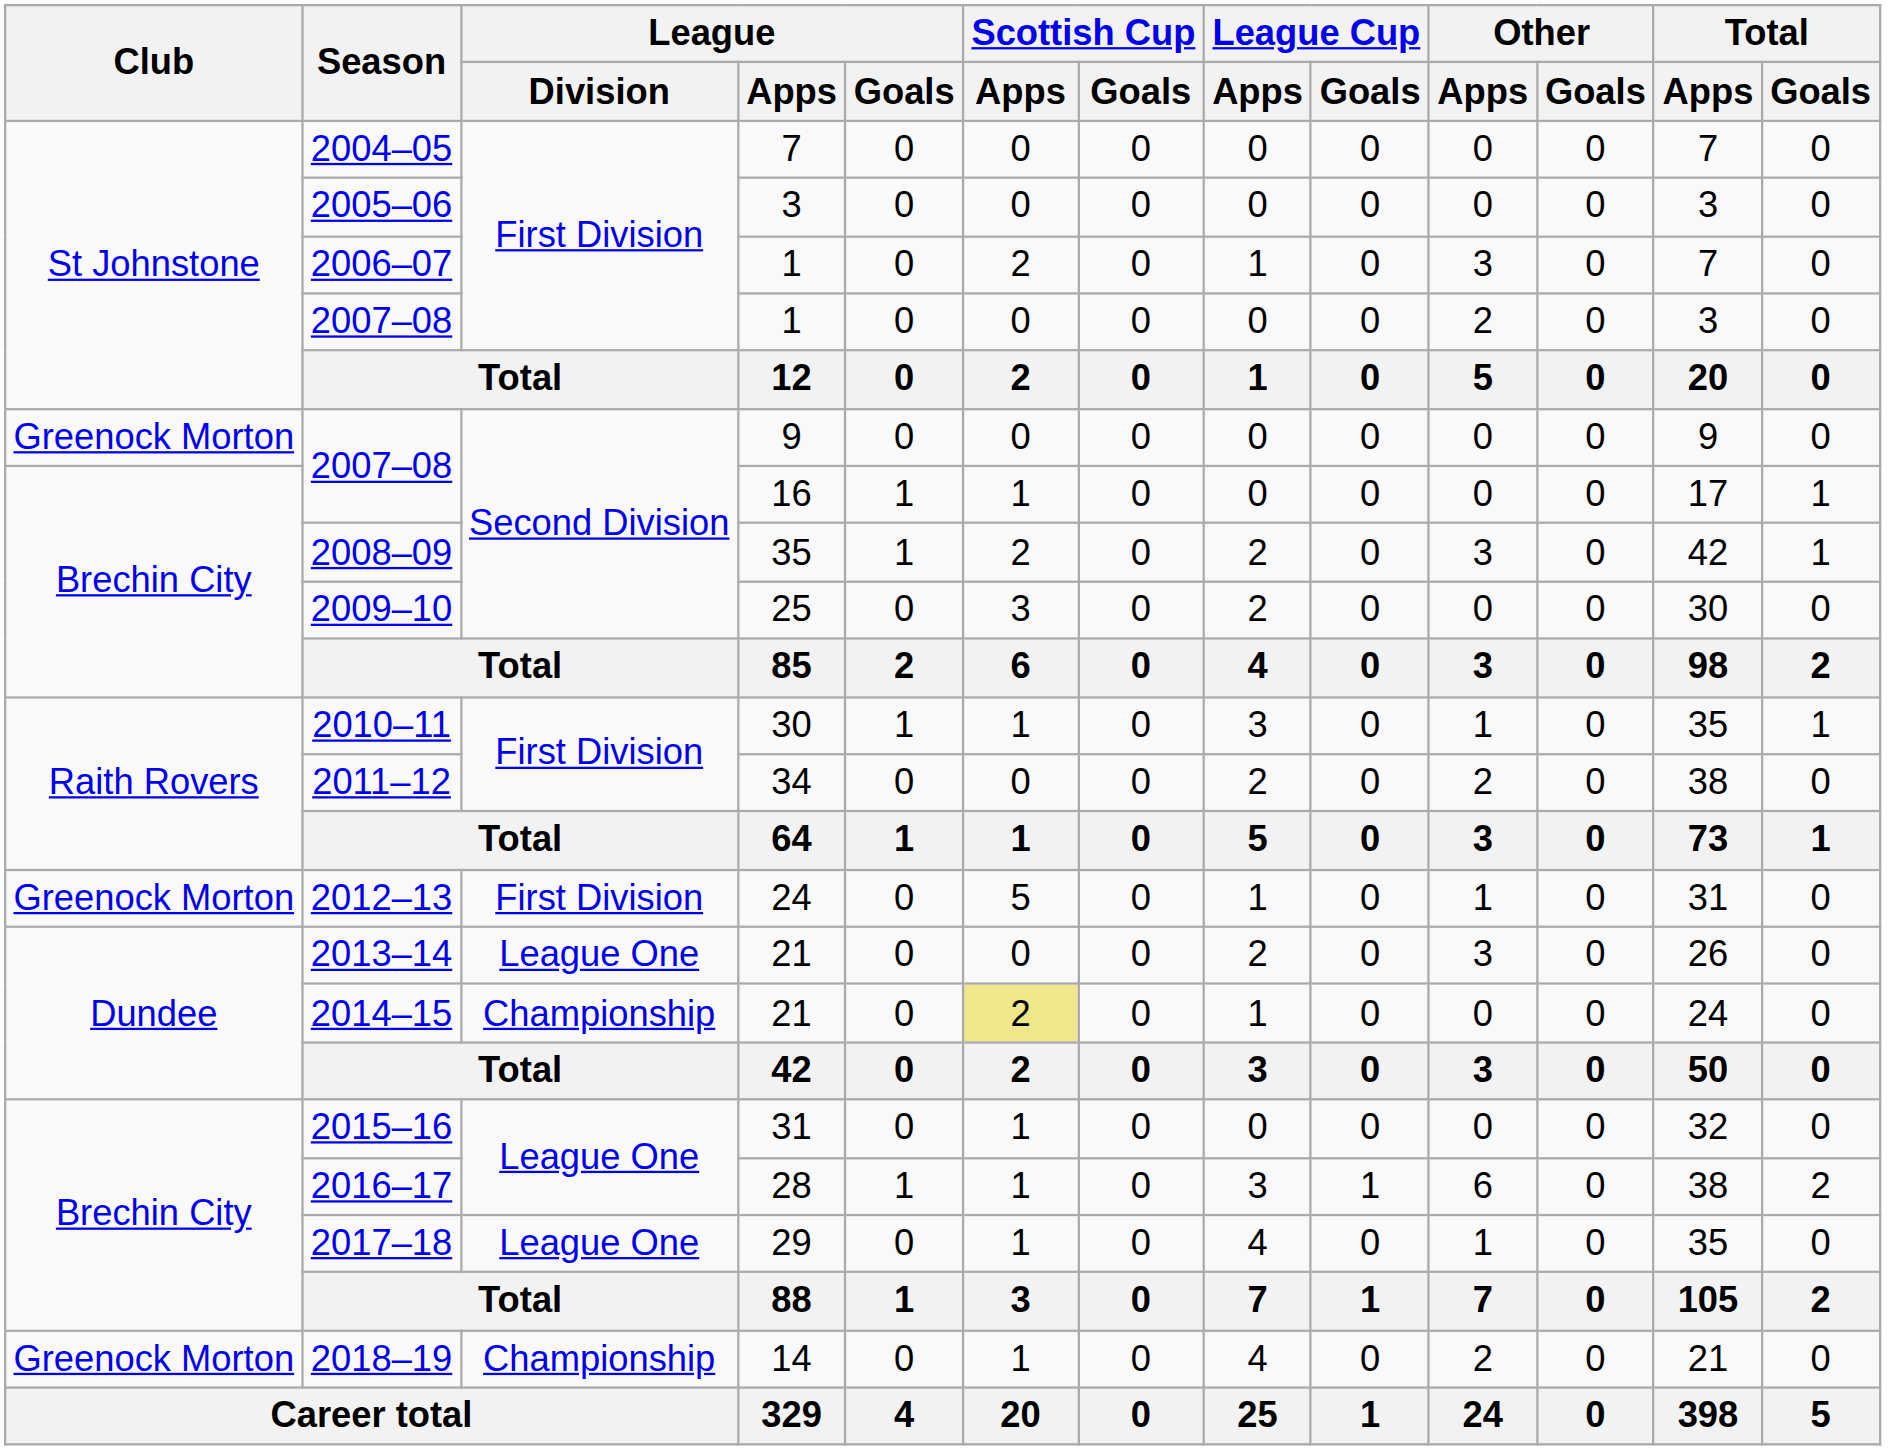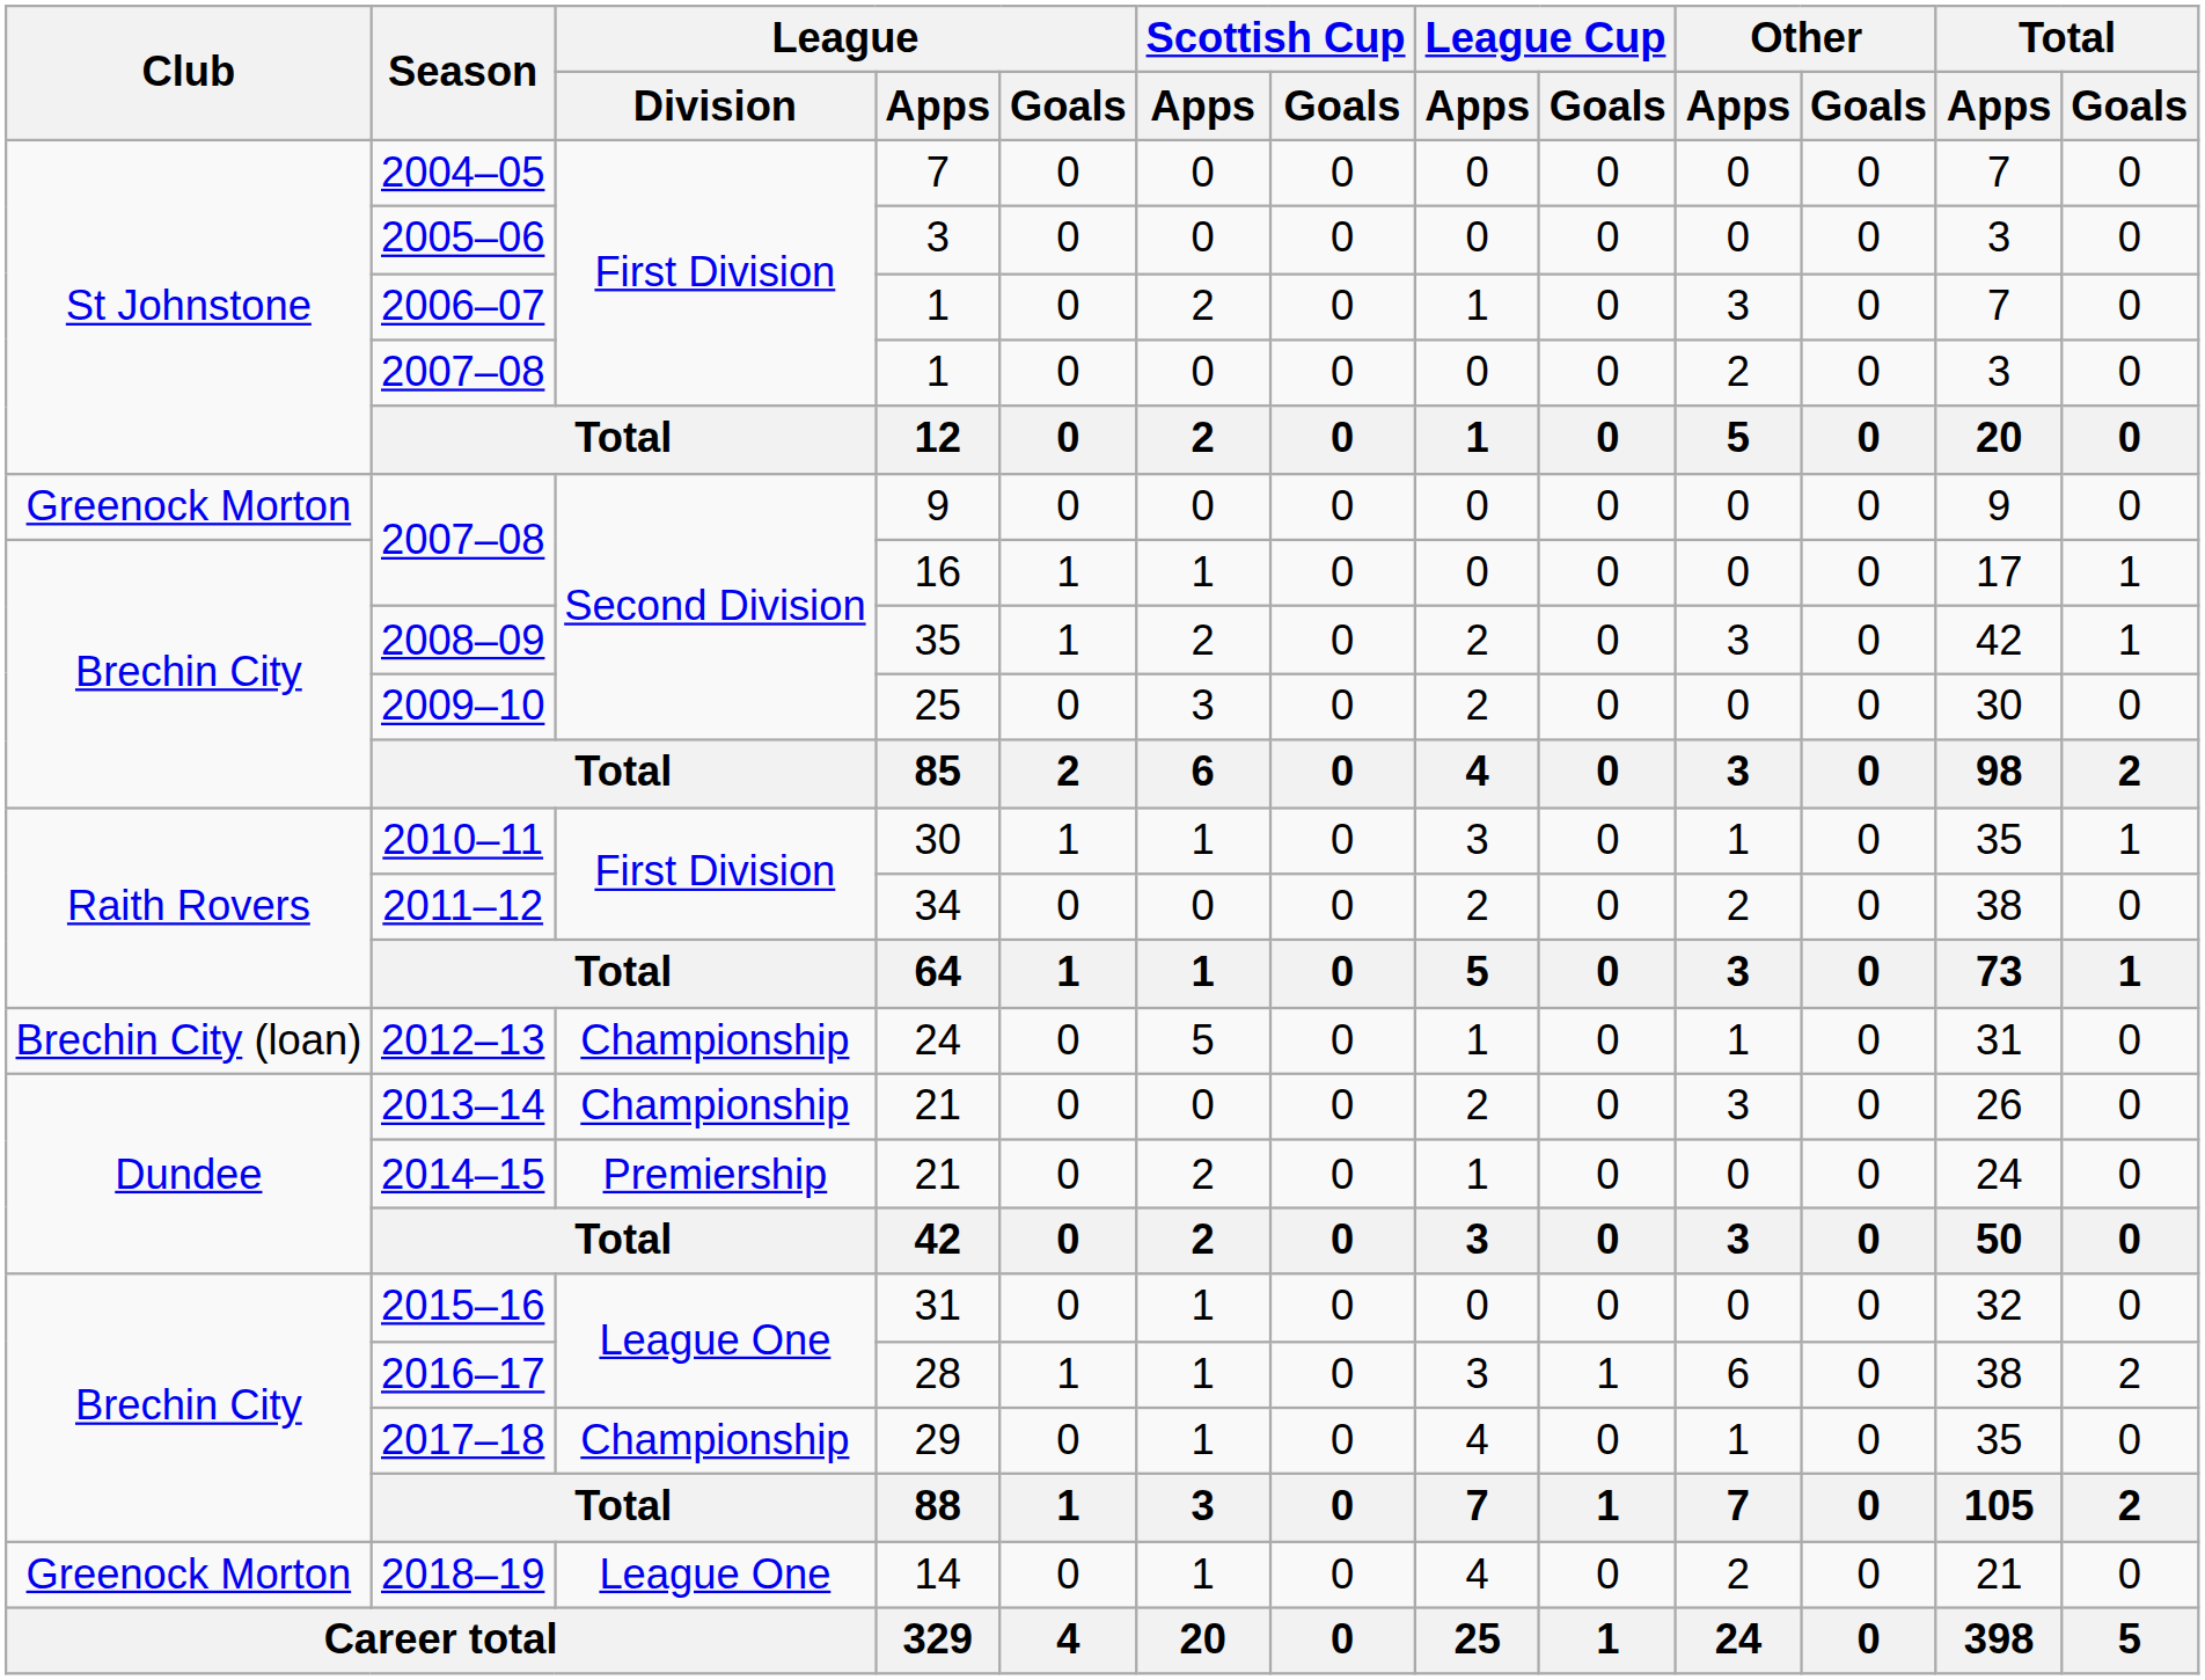2012–13 | Club: Greenock Morton -> Brechin City (loan)
2012–13 | League / Division: First Division -> Championship
2013–14 | League / Division: League One -> Championship
2014–15 | League / Division: Championship -> Premiership
2014–15 | Scottish Cup / Apps: khaki background -> no background
2017–18 | League / Division: League One -> Championship
2018–19 | League / Division: Championship -> League One
